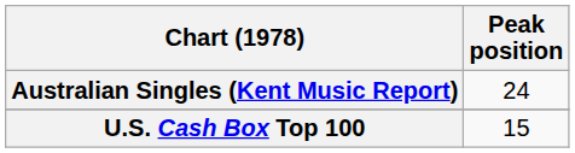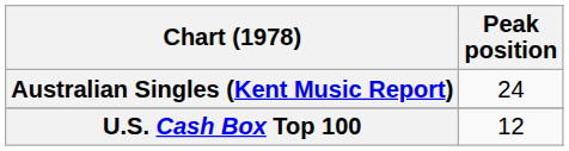U.S. Cash Box Top 100 | Peak position: 15 -> 12
